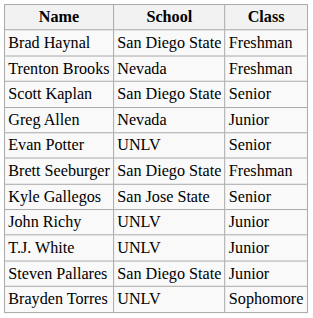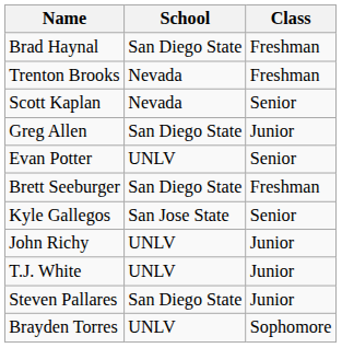Scott Kaplan | School: San Diego State -> Nevada
Greg Allen | School: Nevada -> San Diego State
